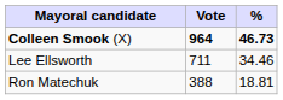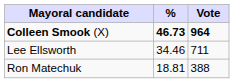columns swapped: Vote <-> %
